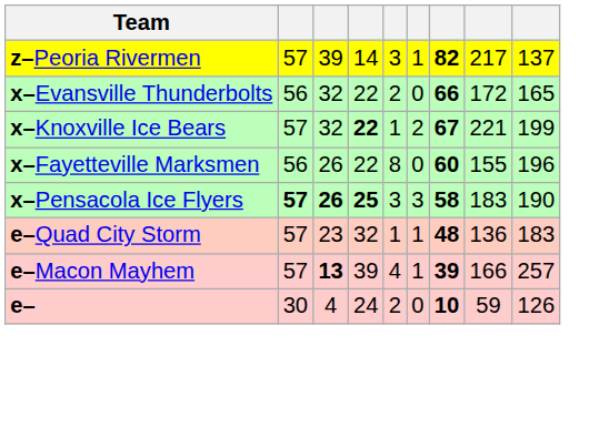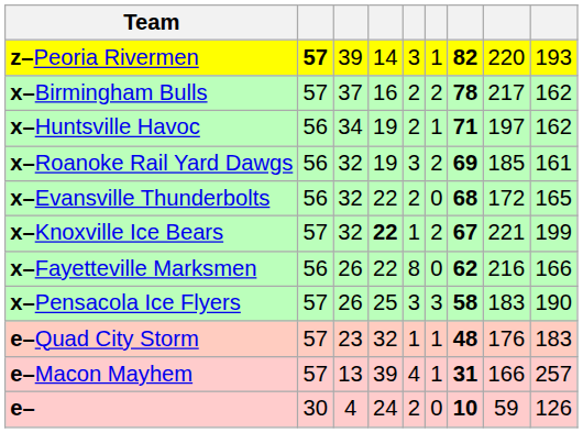z–Peoria Rivermen | column 2: normal -> bold
z–Peoria Rivermen | column 8: 217 -> 220
z–Peoria Rivermen | column 9: 137 -> 193
+ row: x–Birmingham Bulls | 57 | 37 | 16 | 2 | 2 | 78 | 217 | 162
+ row: x–Huntsville Havoc | 56 | 34 | 19 | 2 | 1 | 71 | 197 | 162
+ row: x–Roanoke Rail Yard Dawgs | 56 | 32 | 19 | 3 | 2 | 69 | 185 | 161
x–Evansville Thunderbolts | column 7: 66 -> 68
x–Fayetteville Marksmen | column 7: 60 -> 62
x–Fayetteville Marksmen | column 8: 155 -> 216
x–Fayetteville Marksmen | column 9: 196 -> 166
x–Pensacola Ice Flyers | column 2: bold -> normal
x–Pensacola Ice Flyers | column 3: bold -> normal
x–Pensacola Ice Flyers | column 4: bold -> normal
e–Quad City Storm | column 8: 136 -> 176
e–Macon Mayhem | column 3: bold -> normal
e–Macon Mayhem | column 7: 39 -> 31
